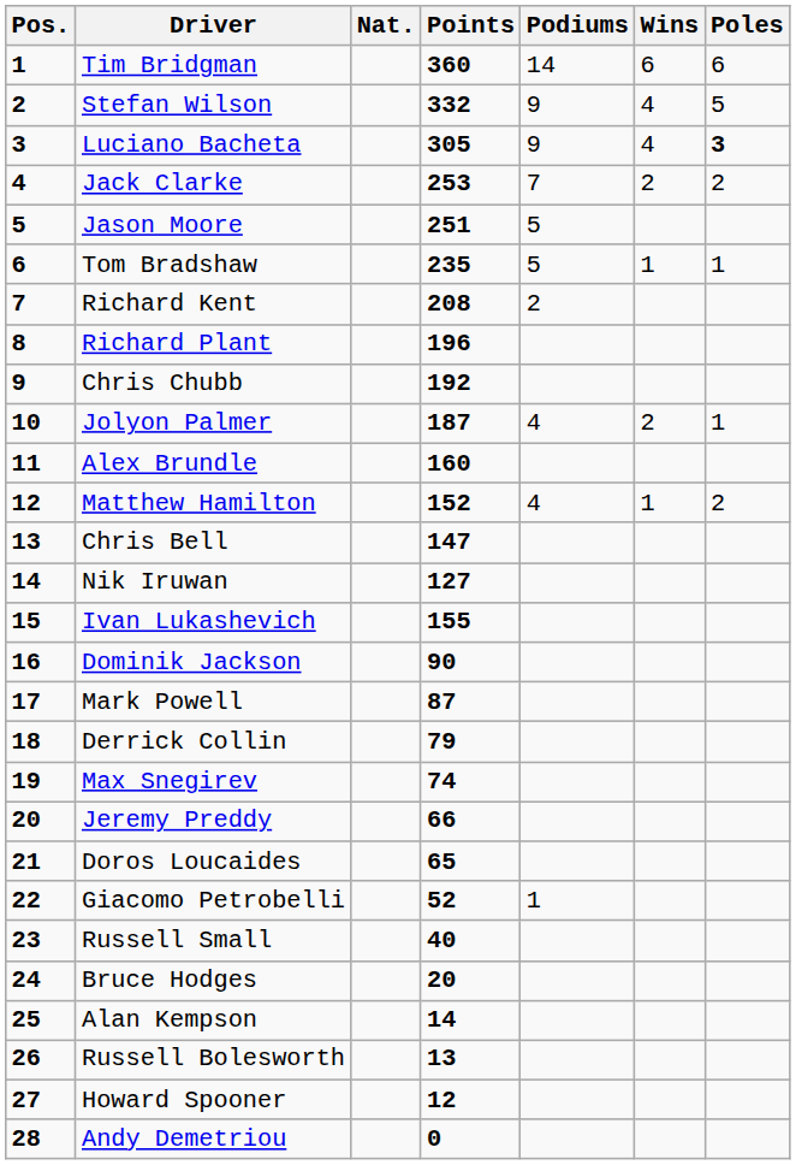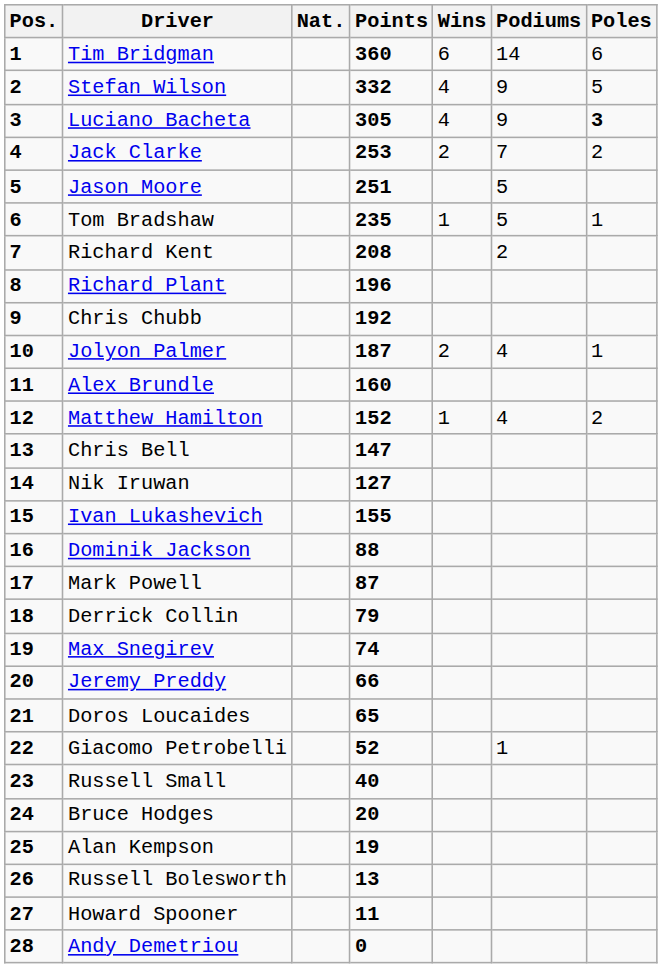columns swapped: Wins <-> Podiums
Dominik Jackson | Points: 90 -> 88
Alan Kempson | Points: 14 -> 19
Howard Spooner | Points: 12 -> 11
